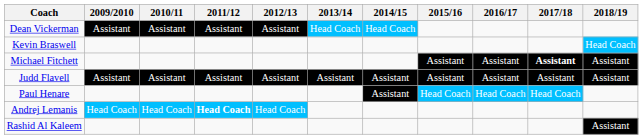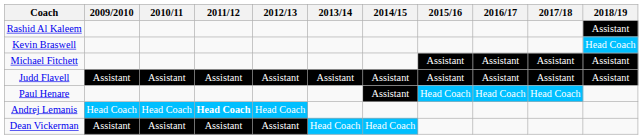rows swapped: Rashid Al Kaleem <-> Dean Vickerman
Michael Fitchett | 2017/18: bold -> normal
